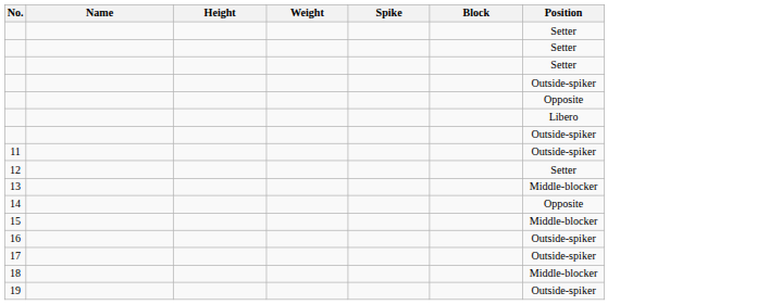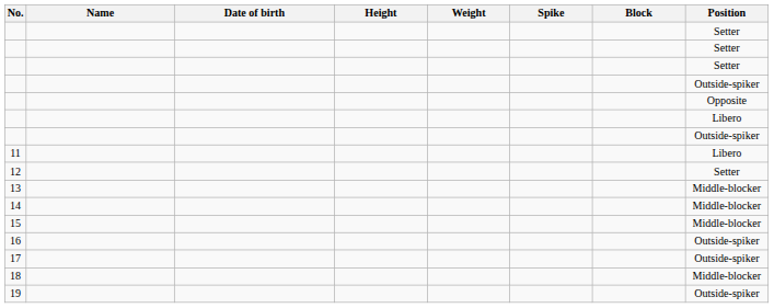+ column: Date of birth
11 | Position: Outside-spiker -> Libero
14 | Position: Opposite -> Middle-blocker
